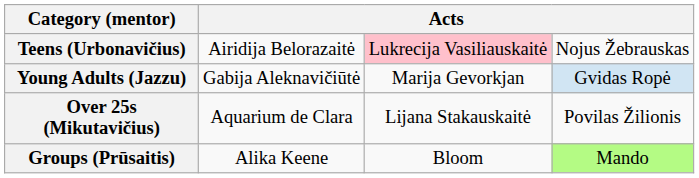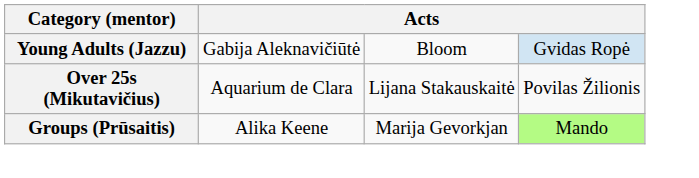- row: Teens (Urbonavičius) | Airidija Belorazaitė | Lukrecija Vasiliauskaitė | Nojus Žebrauskas
Young Adults (Jazzu) | column 3: Marija Gevorkjan -> Bloom
Groups (Prūsaitis) | column 3: Bloom -> Marija Gevorkjan
